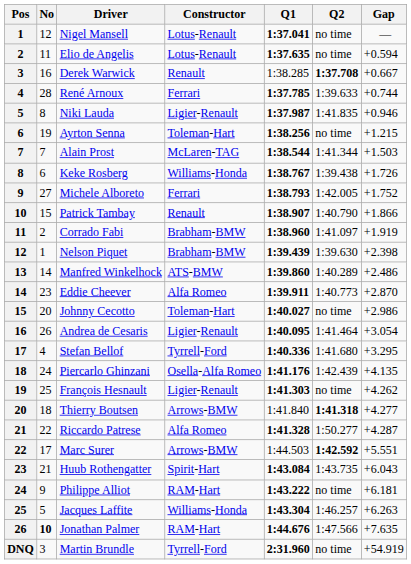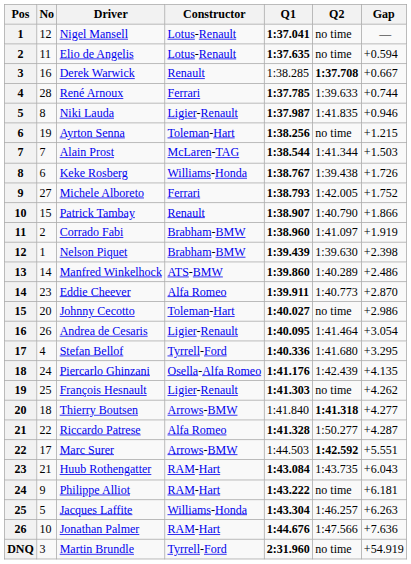Huub Rothengatter | Constructor: Spirit-Hart -> RAM-Hart
Jonathan Palmer | No: bold -> normal
Jonathan Palmer | Gap: +7.635 -> +7.636
